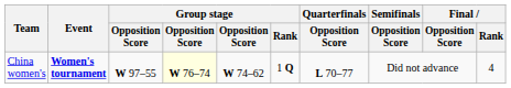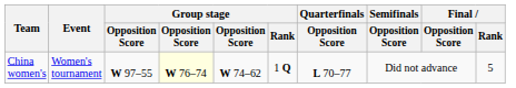China women's | Event: bold -> normal
China women's | Final / Rank: 4 -> 5
